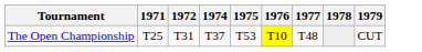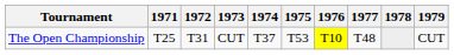+ column: 1973 | CUT
